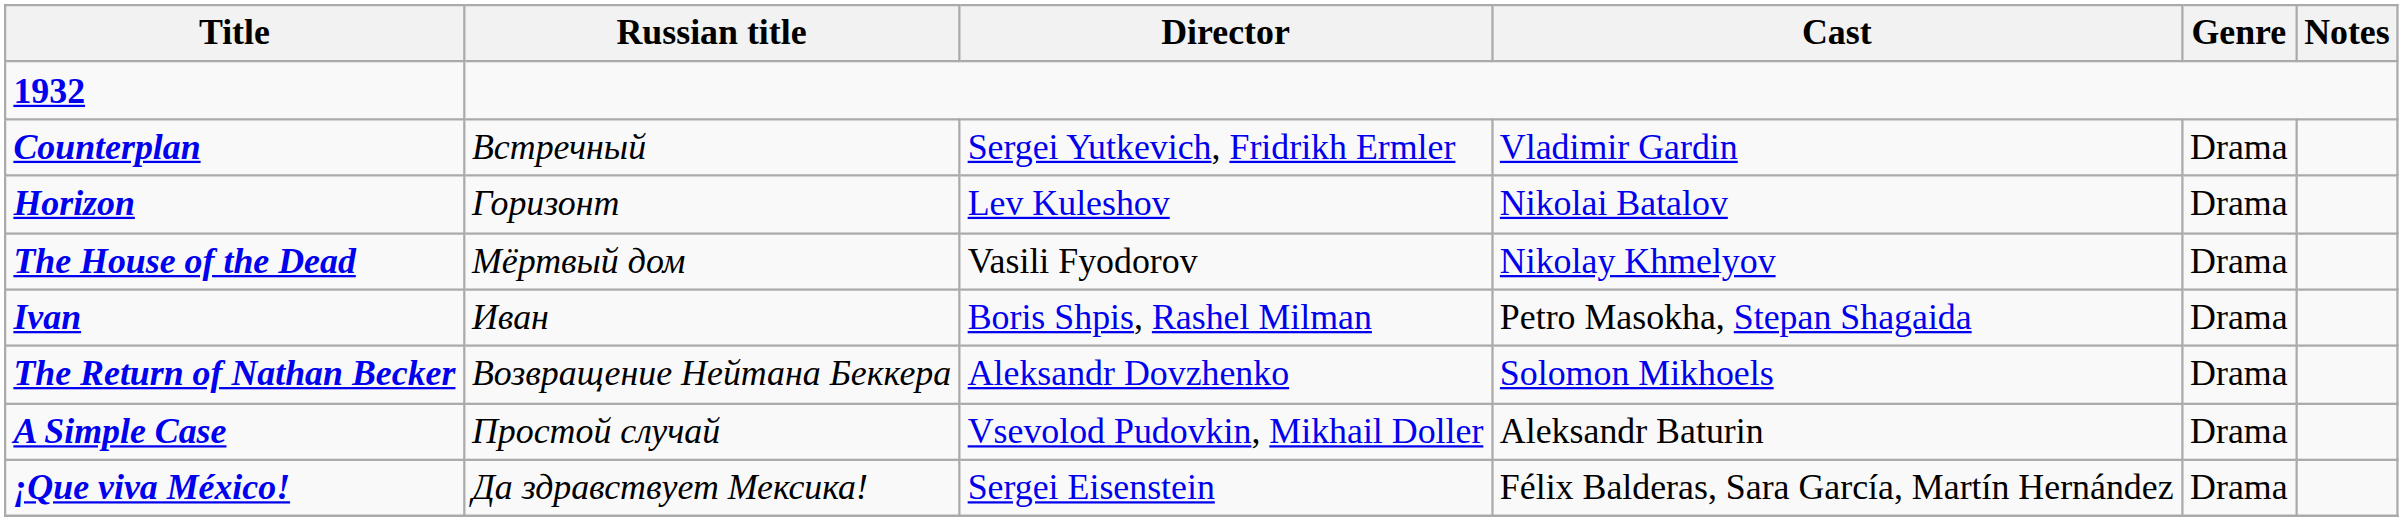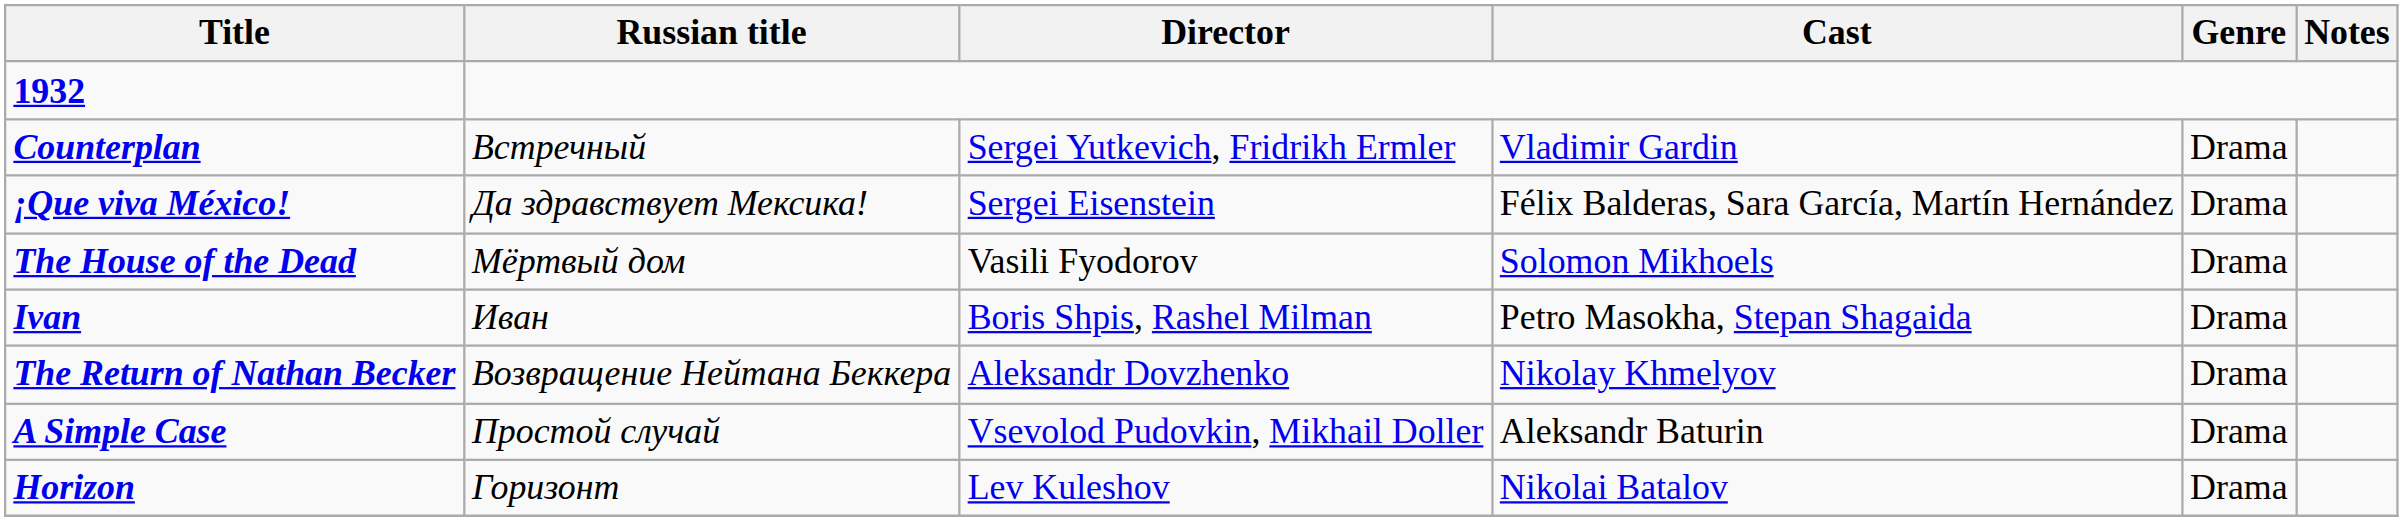rows swapped: Horizon <-> ¡Que viva México!
The House of the Dead | Cast: Nikolay Khmelyov -> Solomon Mikhoels
The Return of Nathan Becker | Cast: Solomon Mikhoels -> Nikolay Khmelyov
